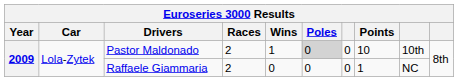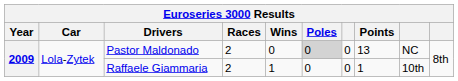Pastor Maldonado | Wins: 1 -> 0
Pastor Maldonado | Points: 10 -> 13
Pastor Maldonado | column 9: 10th -> NC
Raffaele Giammaria | Wins: 0 -> 1
Raffaele Giammaria | column 9: NC -> 10th
